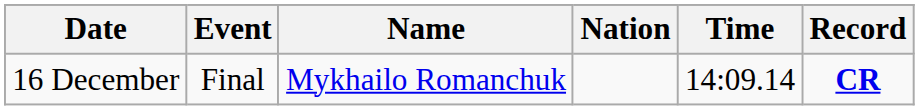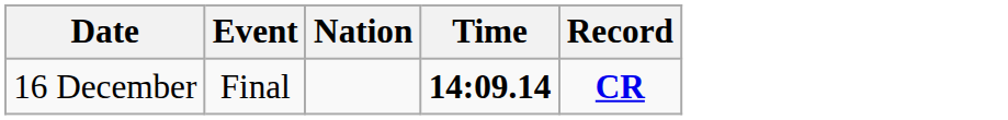- column: Name | Mykhailo Romanchuk
16 December | Time: normal -> bold
